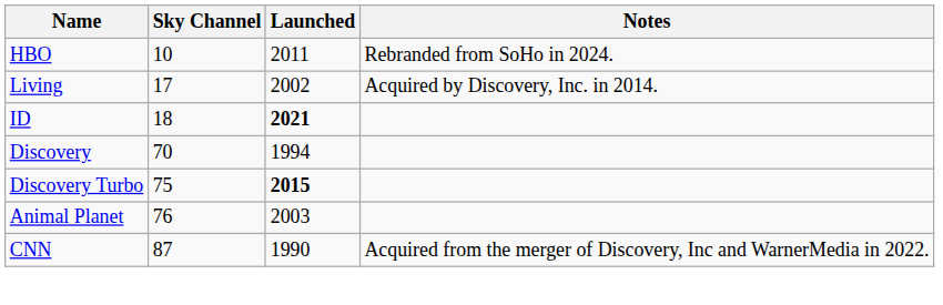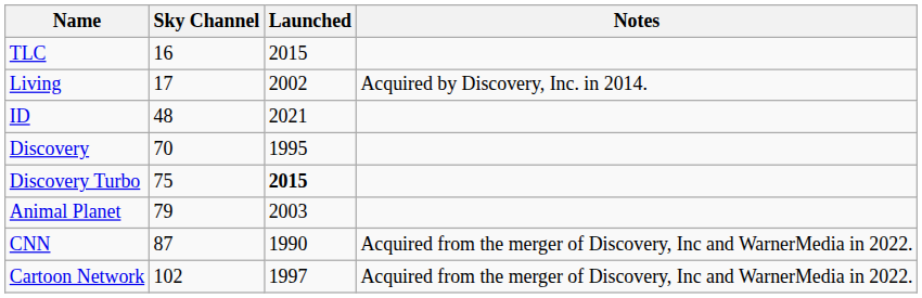- row: HBO | 10 | 2011 | Rebranded from SoHo in 2024.
+ row: TLC | 16 | 2015
ID | Sky Channel: 18 -> 48
ID | Launched: bold -> normal
Discovery | Launched: 1994 -> 1995
Animal Planet | Sky Channel: 76 -> 79
+ row: Cartoon Network | 102 | 1997 | Acquired from the merger of Discovery, Inc and WarnerMedia in 2022.
